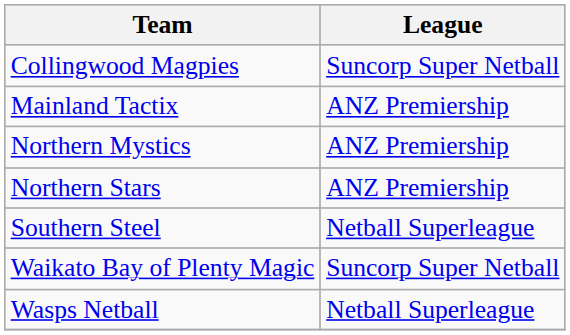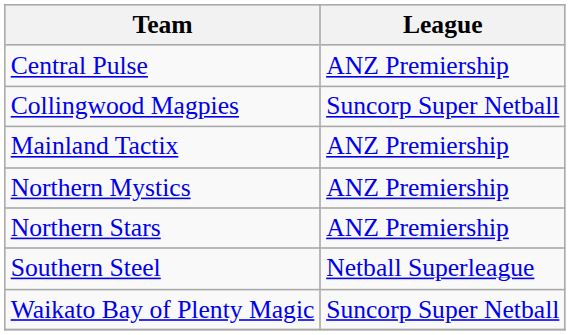+ row: Central Pulse | ANZ Premiership
- row: Wasps Netball | Netball Superleague
